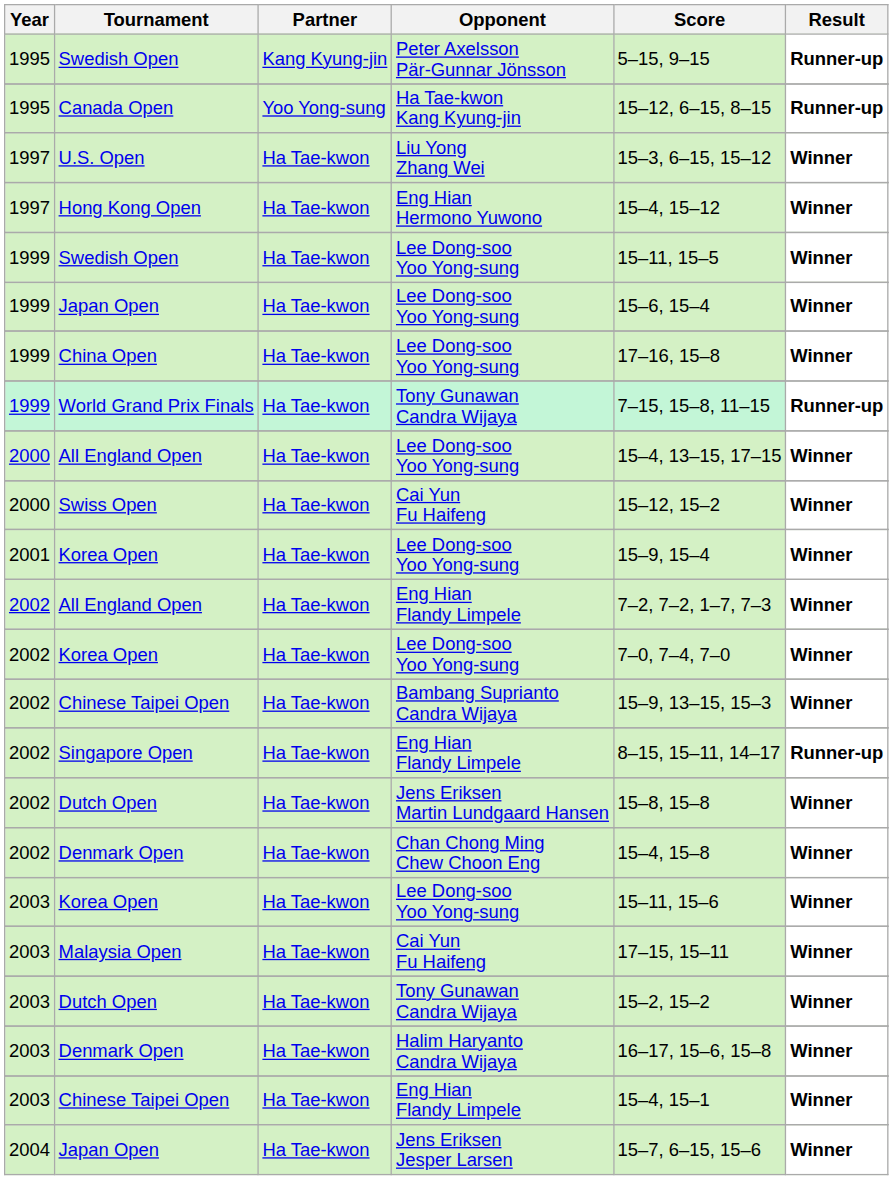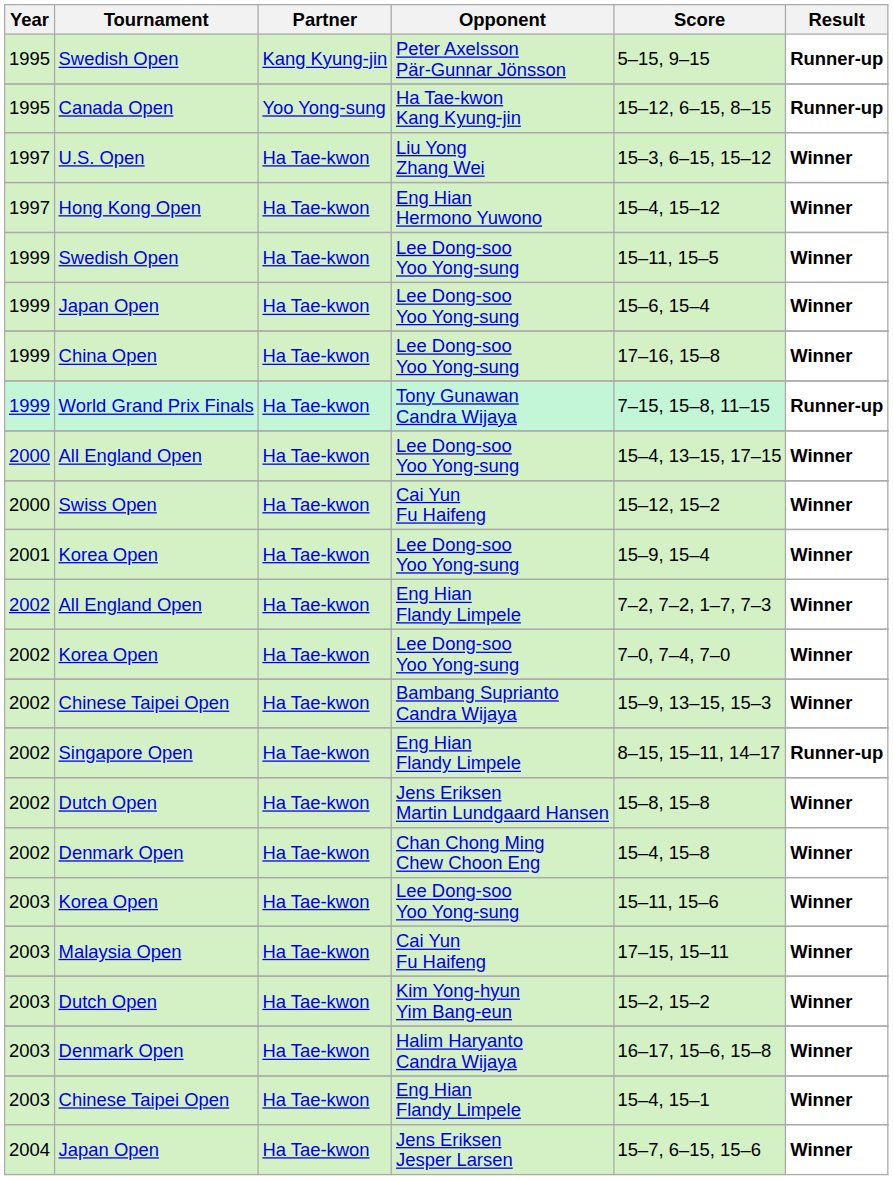2003 / Dutch Open | Opponent: Tony Gunawan Candra Wijaya -> Kim Yong-hyun Yim Bang-eun
